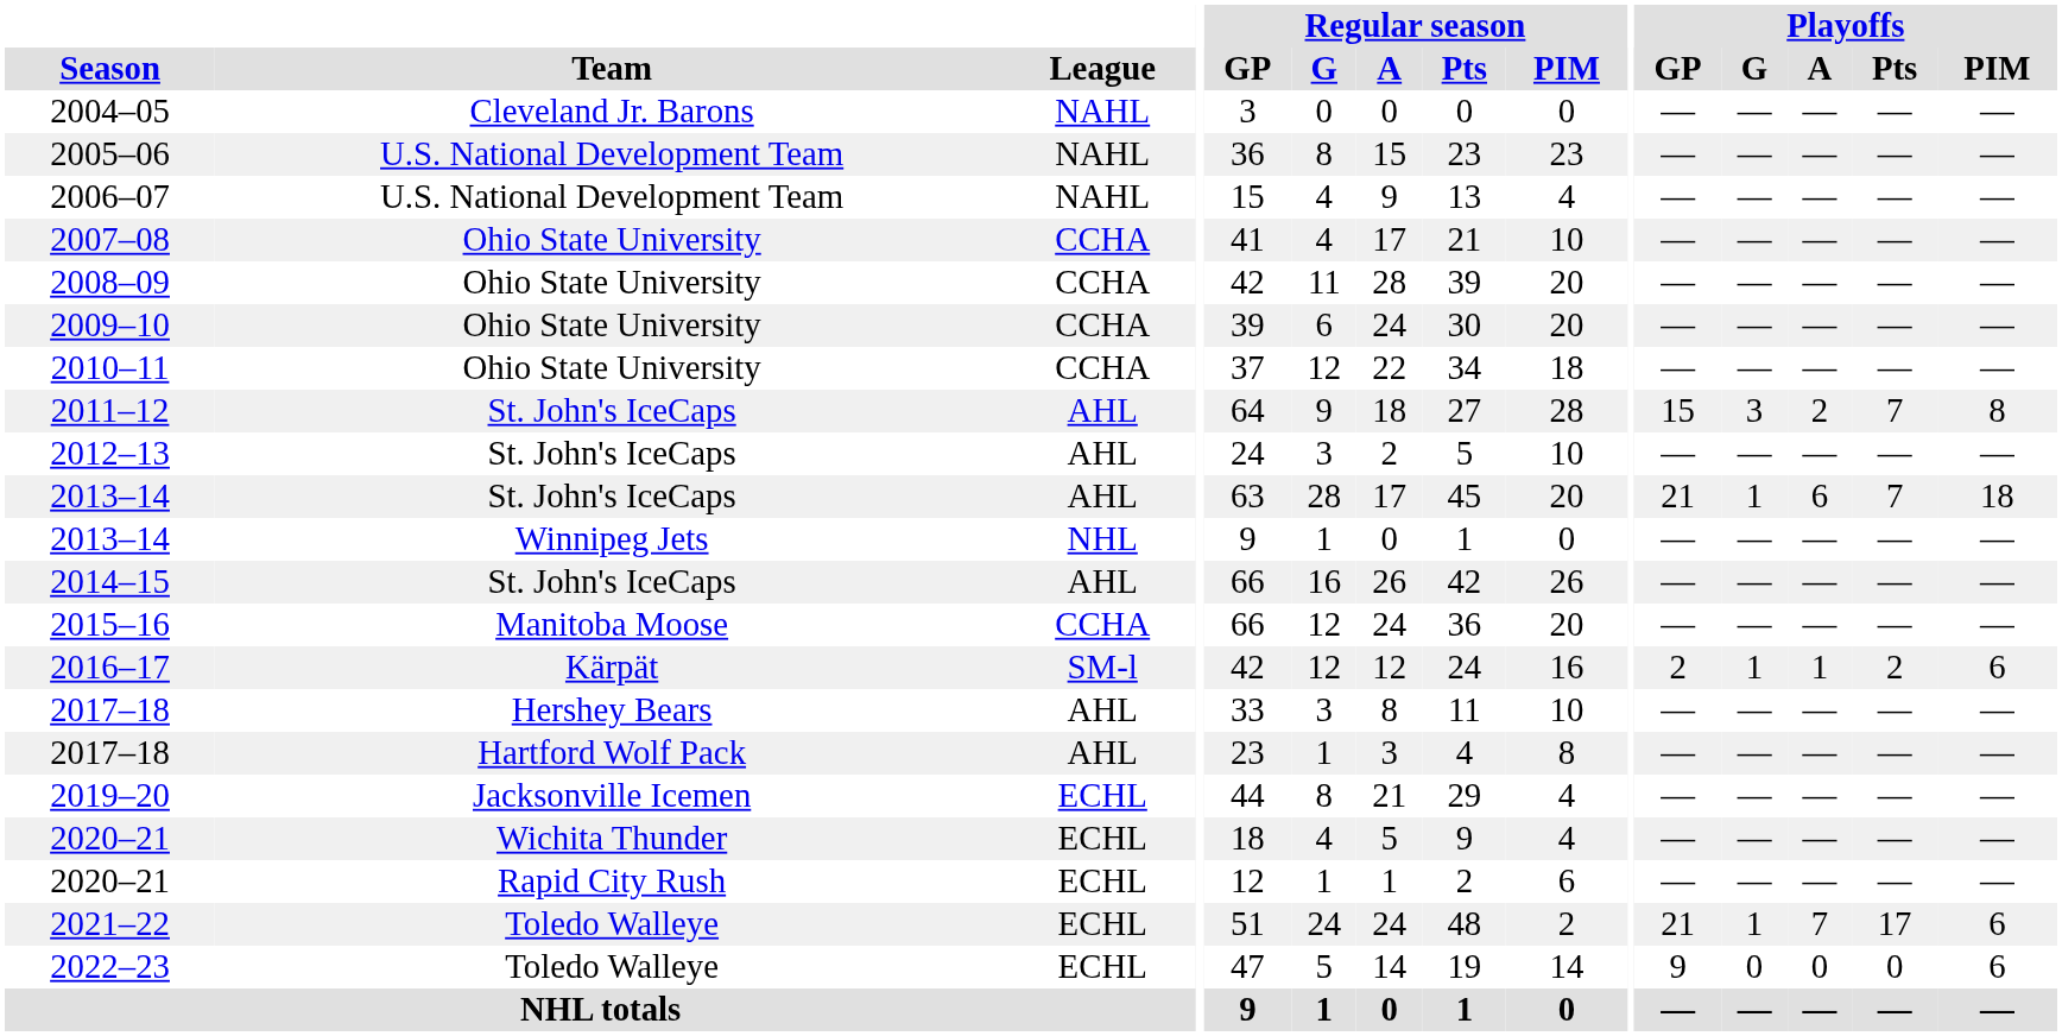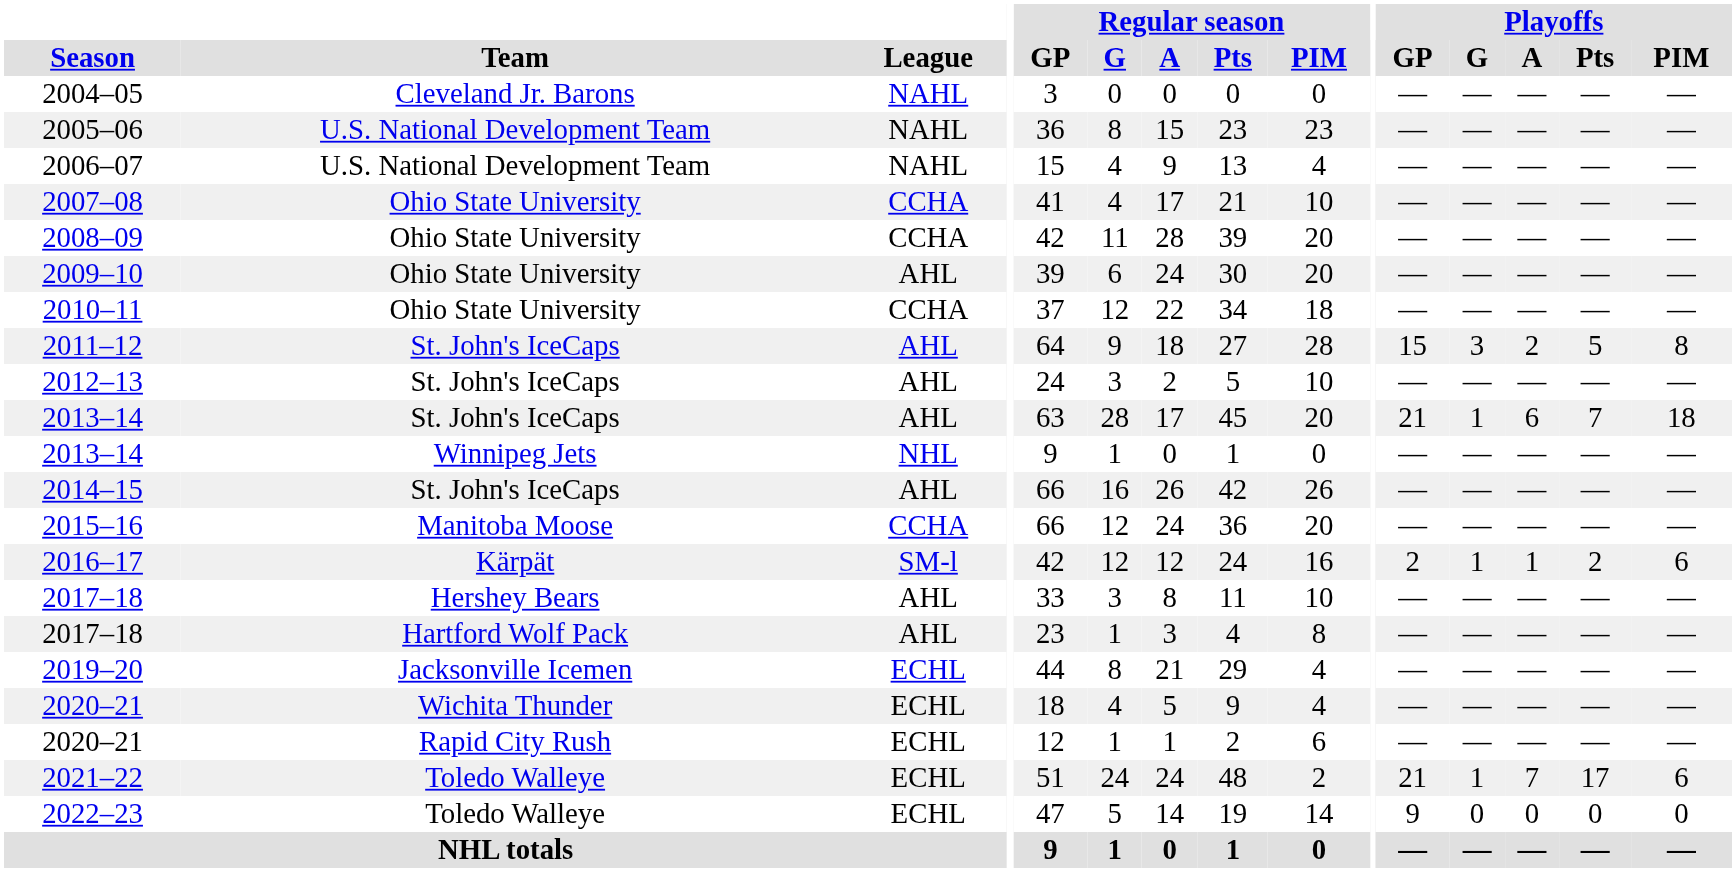2009–10 | League: CCHA -> AHL
2011–12 | Playoffs / Pts: 7 -> 5
2022–23 | Playoffs / PIM: 6 -> 0
